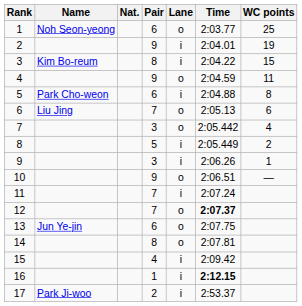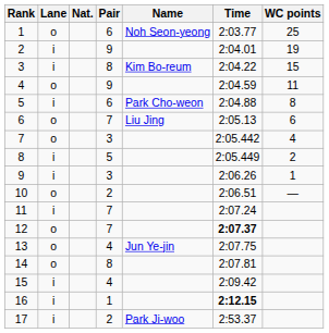columns swapped: Name <-> Lane
10 | Pair: 9 -> 2
13 | Pair: 6 -> 4
